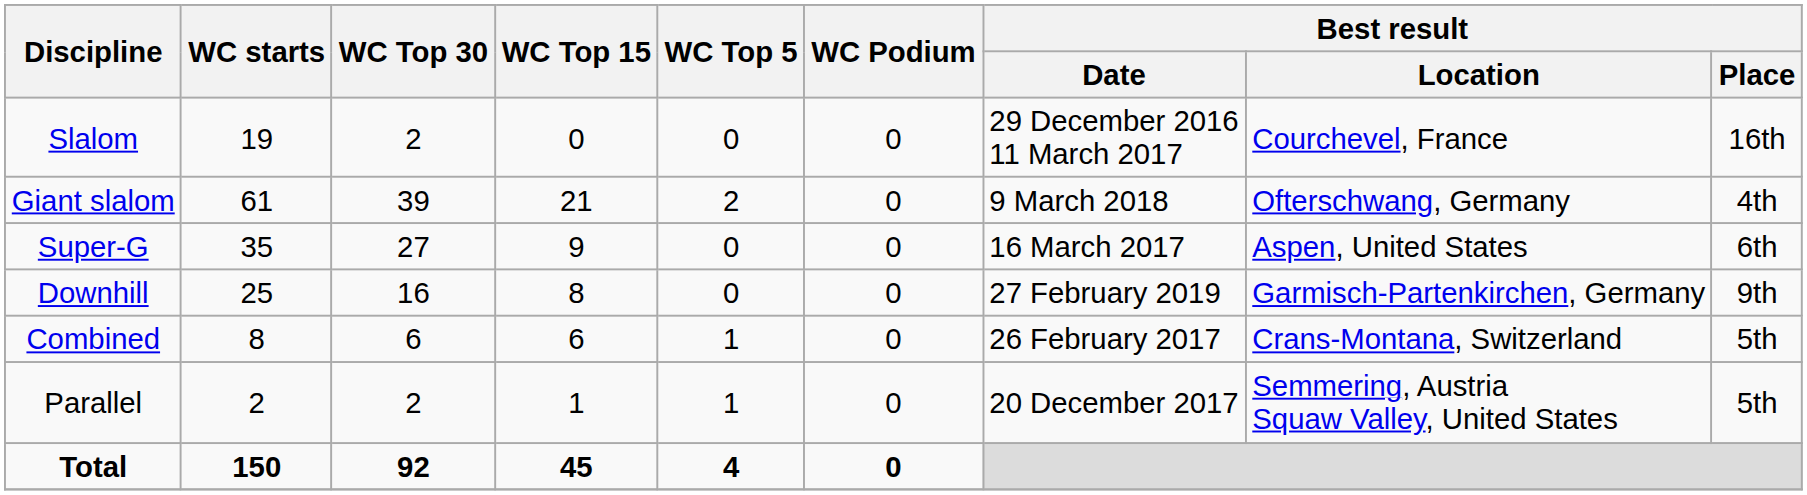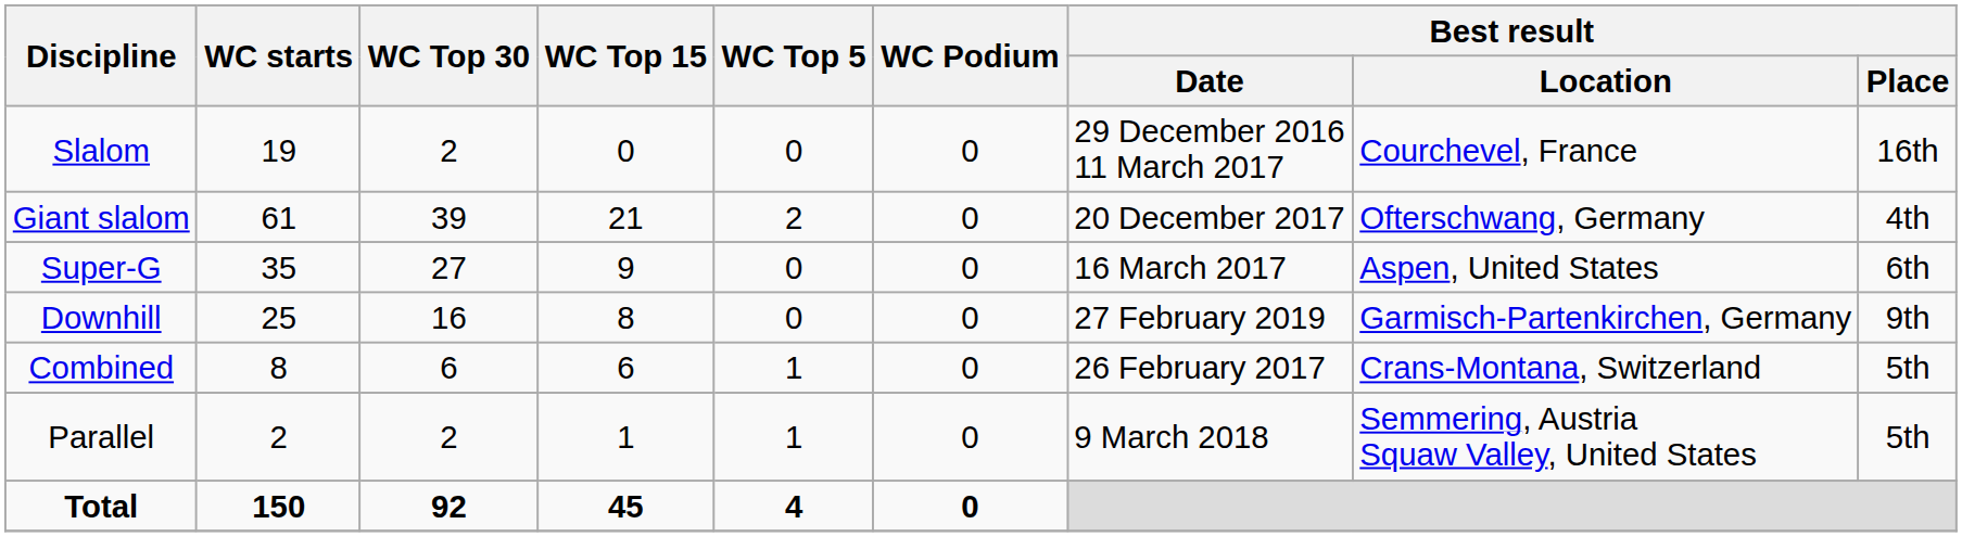Giant slalom | Best result / Date: 9 March 2018 -> 20 December 2017
Parallel | Best result / Date: 20 December 2017 -> 9 March 2018
